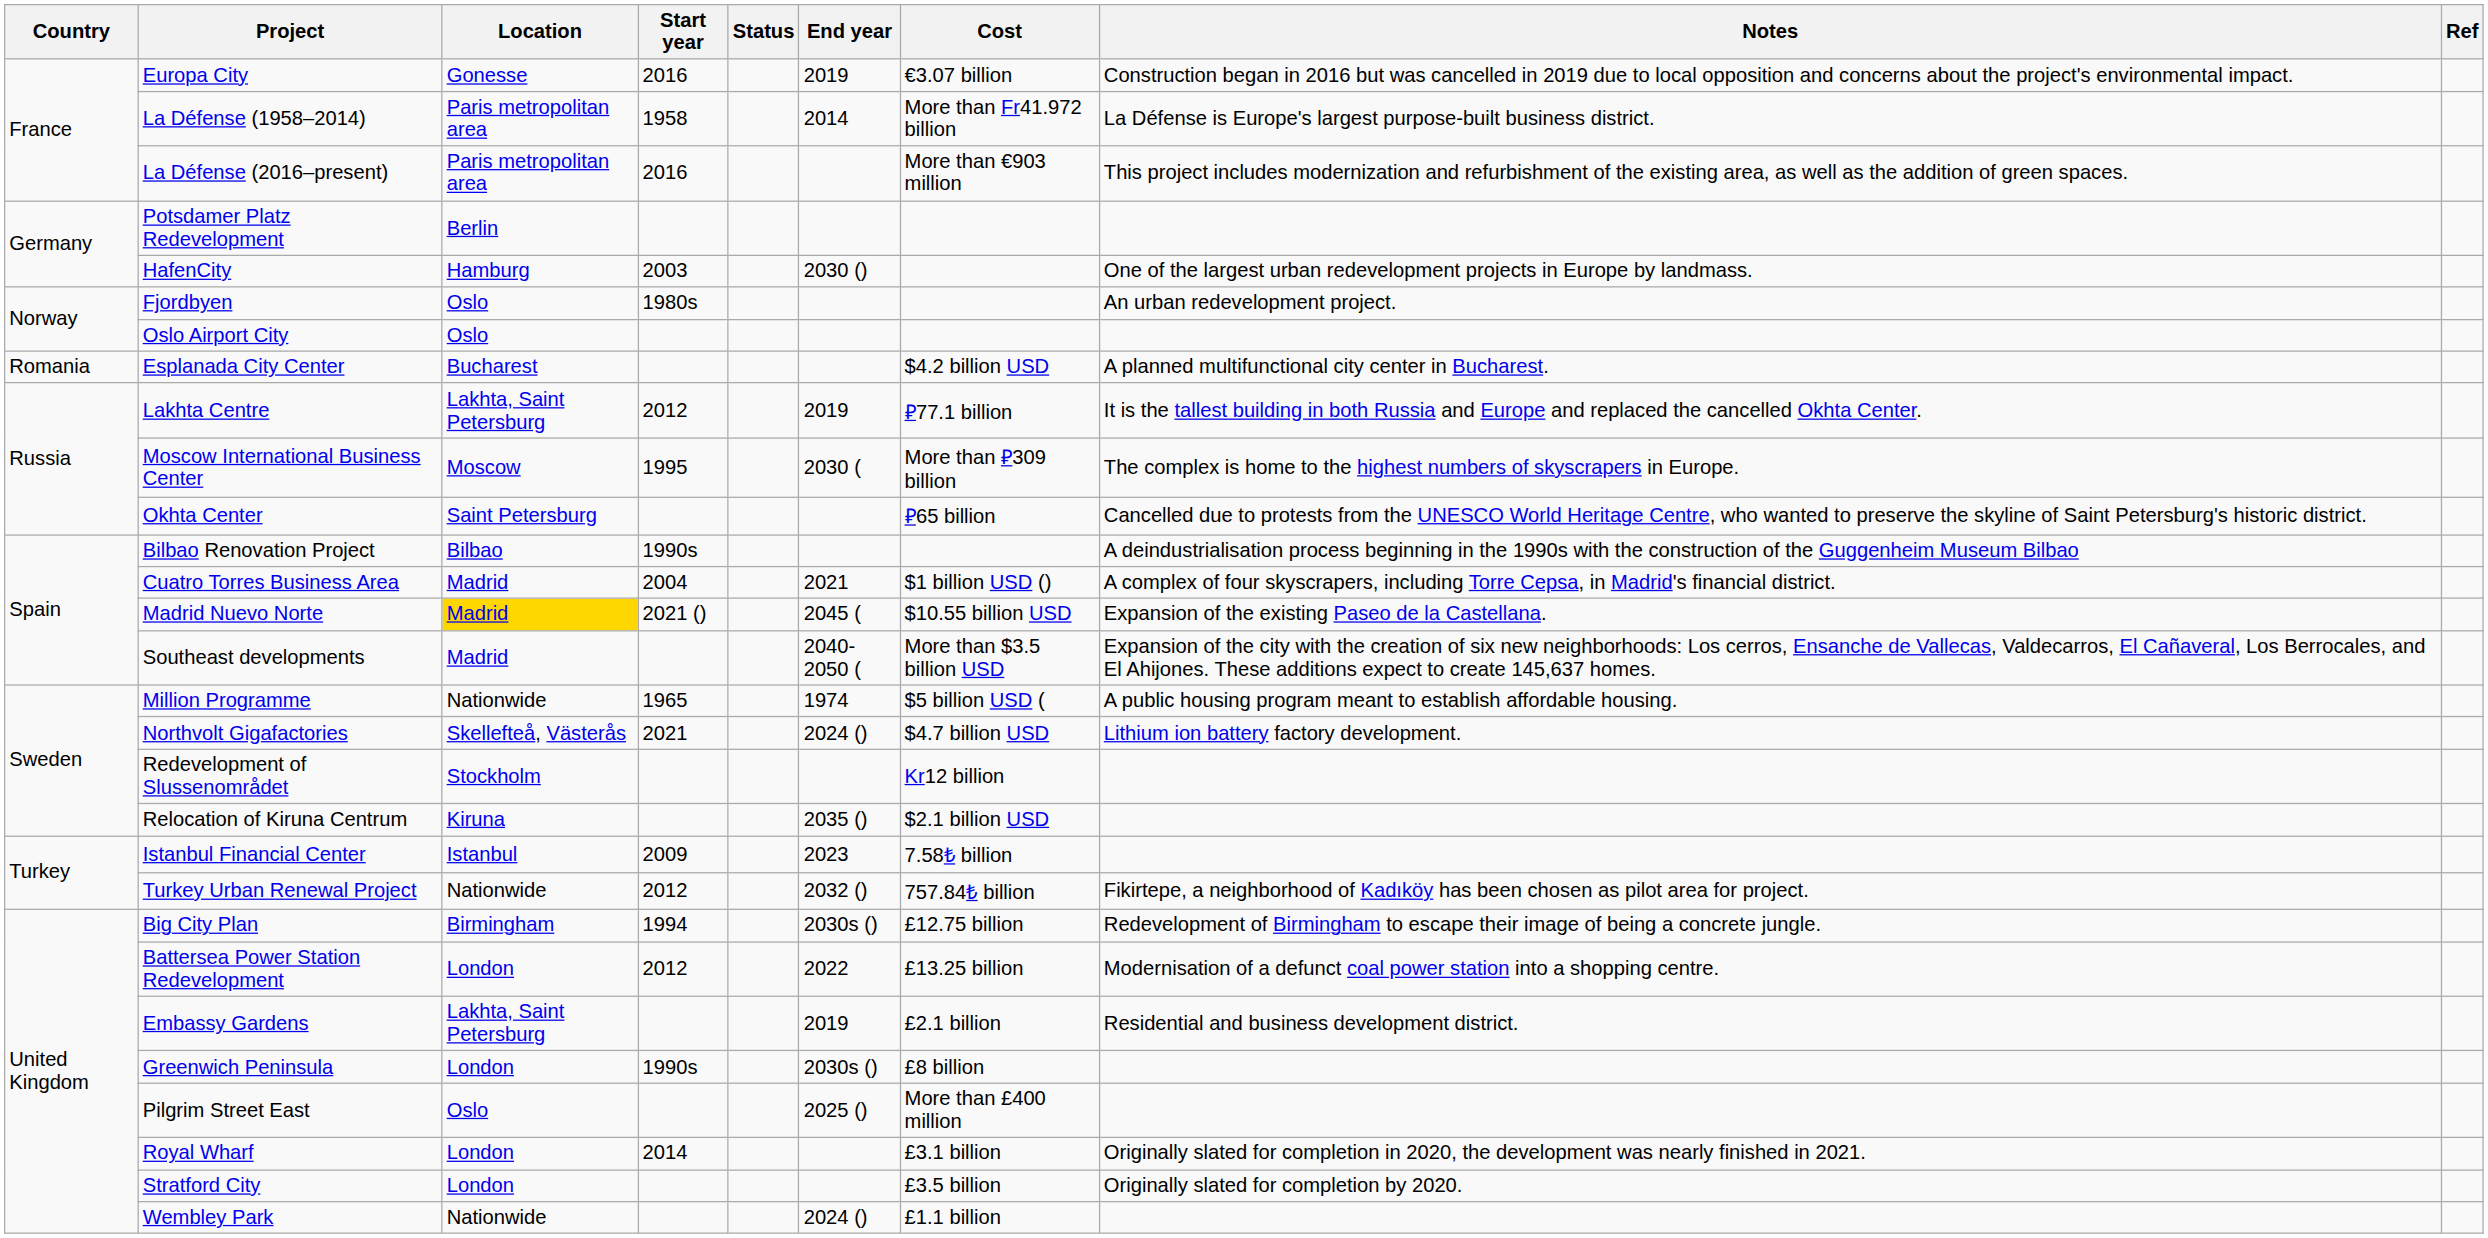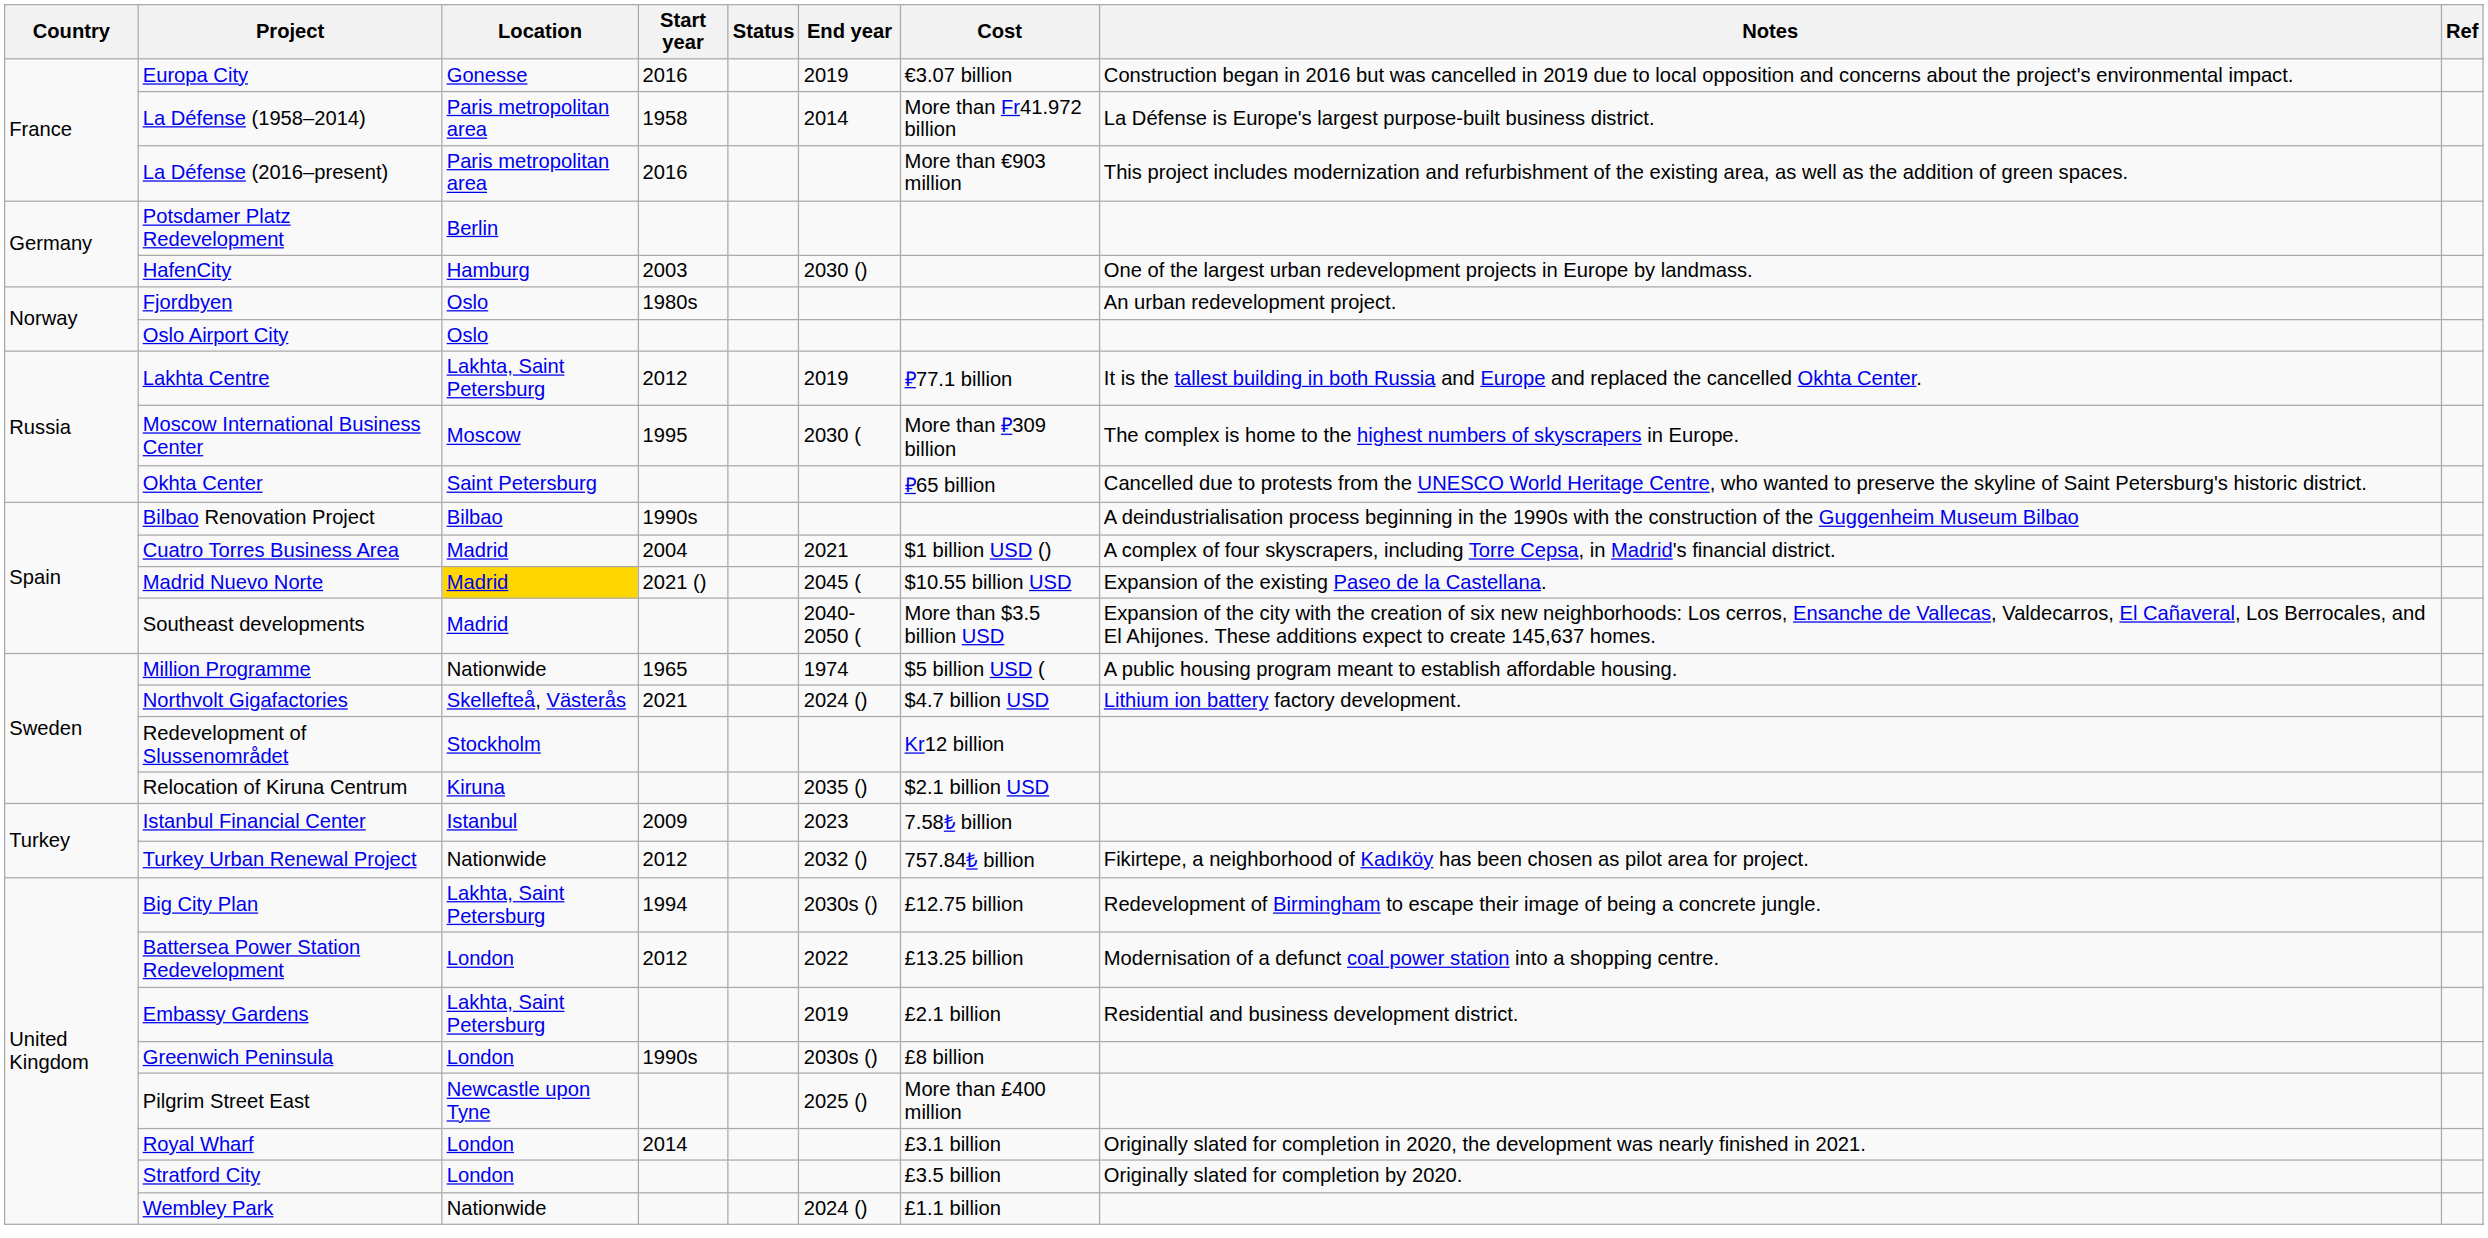- row: Romania | Esplanada City Center | Bucharest | $4.2 billion USD | A planned multifunctional city center in Bucharest.
Big City Plan | Location: Birmingham -> Lakhta, Saint Petersburg
Pilgrim Street East | Location: Oslo -> Newcastle upon Tyne
